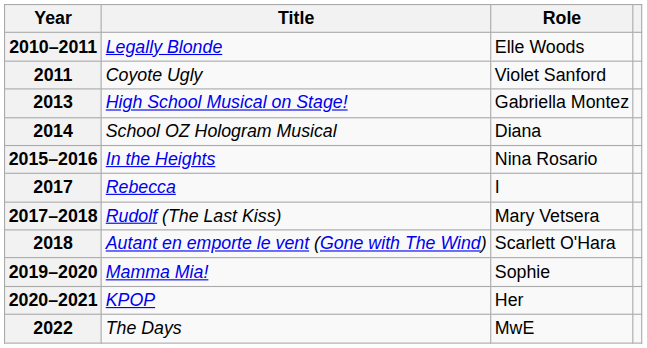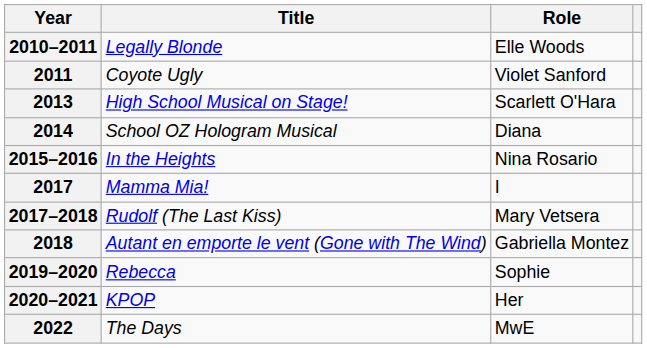2013 | Role: Gabriella Montez -> Scarlett O'Hara
2017 | Title: Rebecca -> Mamma Mia!
2018 | Role: Scarlett O'Hara -> Gabriella Montez
2019–2020 | Title: Mamma Mia! -> Rebecca
